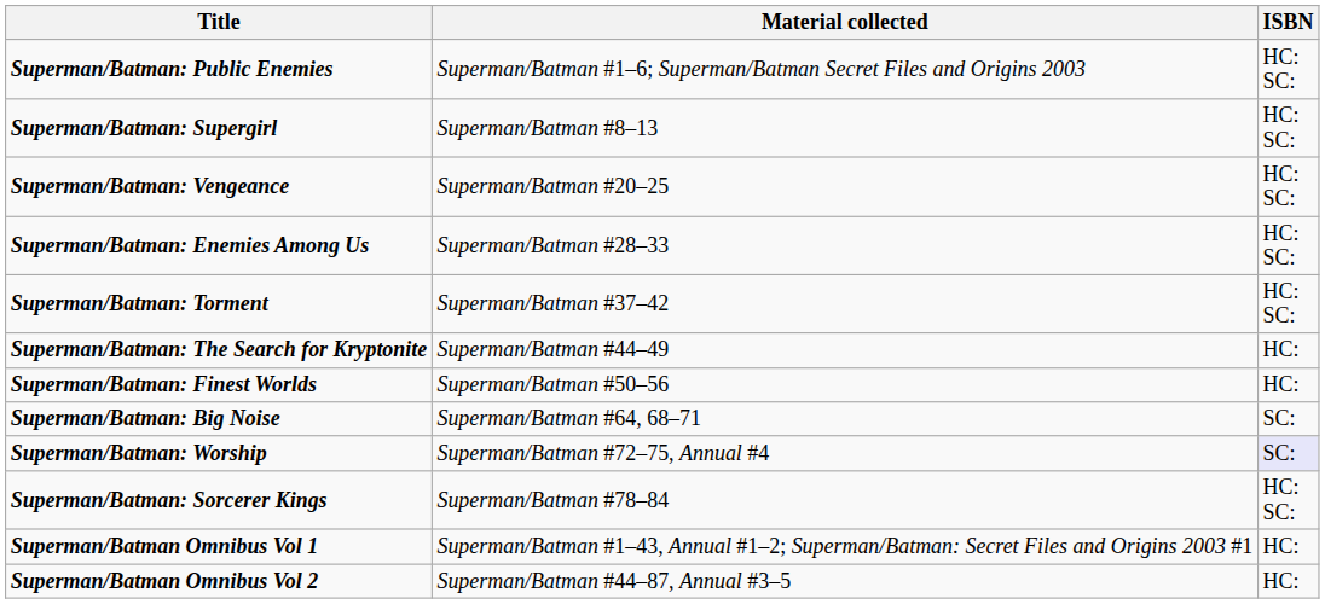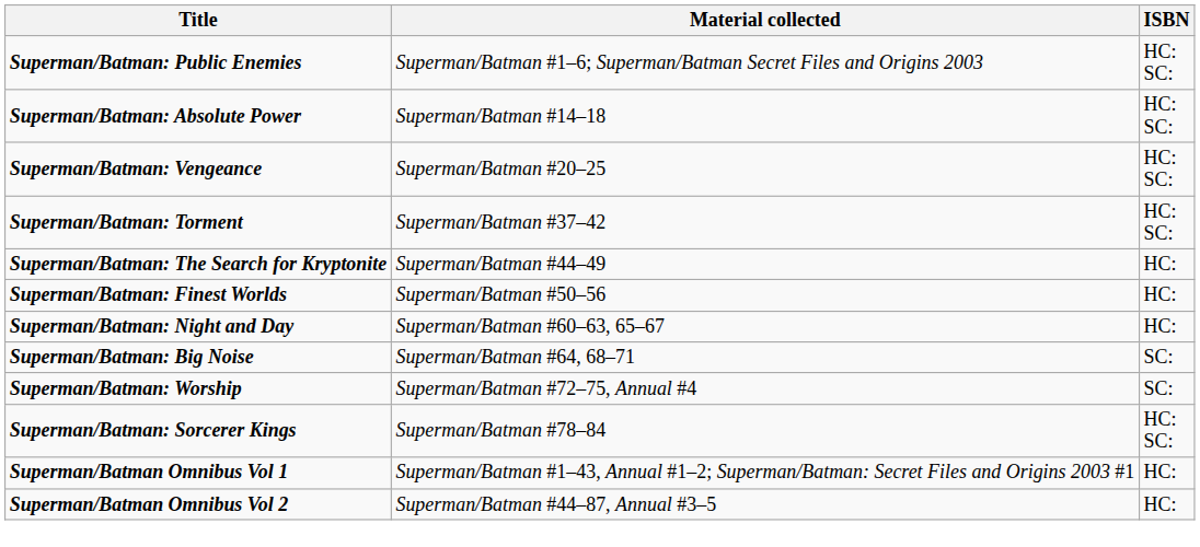- row: Superman/Batman: Supergirl | Superman/Batman #8–13 | HC: SC:
+ row: Superman/Batman: Absolute Power | Superman/Batman #14–18 | HC: SC:
- row: Superman/Batman: Enemies Among Us | Superman/Batman #28–33 | HC: SC:
+ row: Superman/Batman: Night and Day | Superman/Batman #60–63, 65–67 | HC:
Superman/Batman: Worship | ISBN: lavender background -> no background
